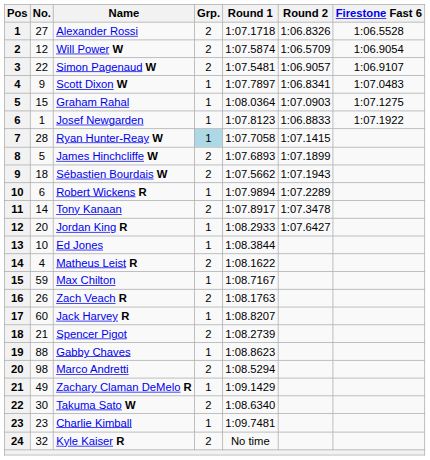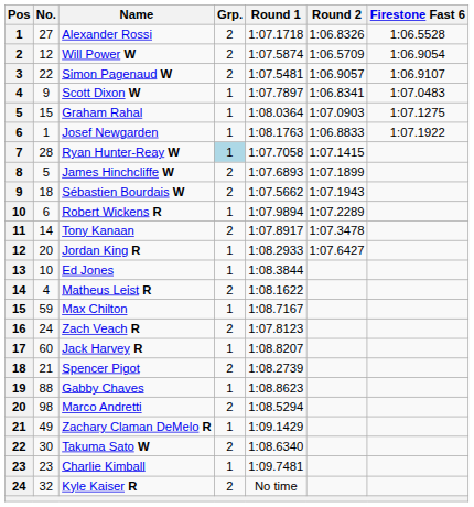Josef Newgarden | Round 1: 1:07.8123 -> 1:08.1763
Zach Veach R | No.: 26 -> 24
Zach Veach R | Round 1: 1:08.1763 -> 1:07.8123
